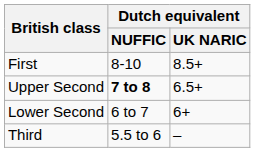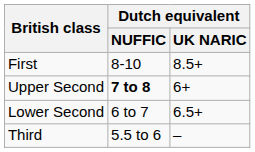Upper Second | Dutch equivalent / UK NARIC: 6.5+ -> 6+
Lower Second | Dutch equivalent / UK NARIC: 6+ -> 6.5+
